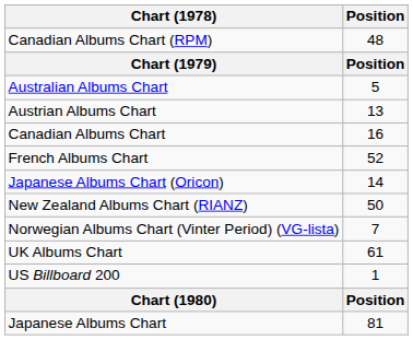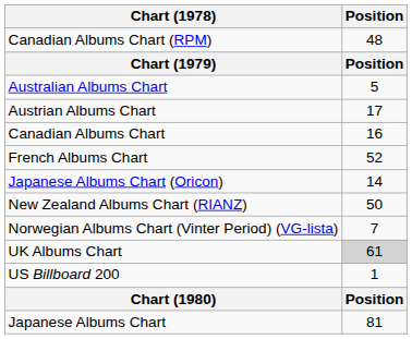Austrian Albums Chart | Position: 13 -> 17
UK Albums Chart | Position: no background -> lightgrey background
